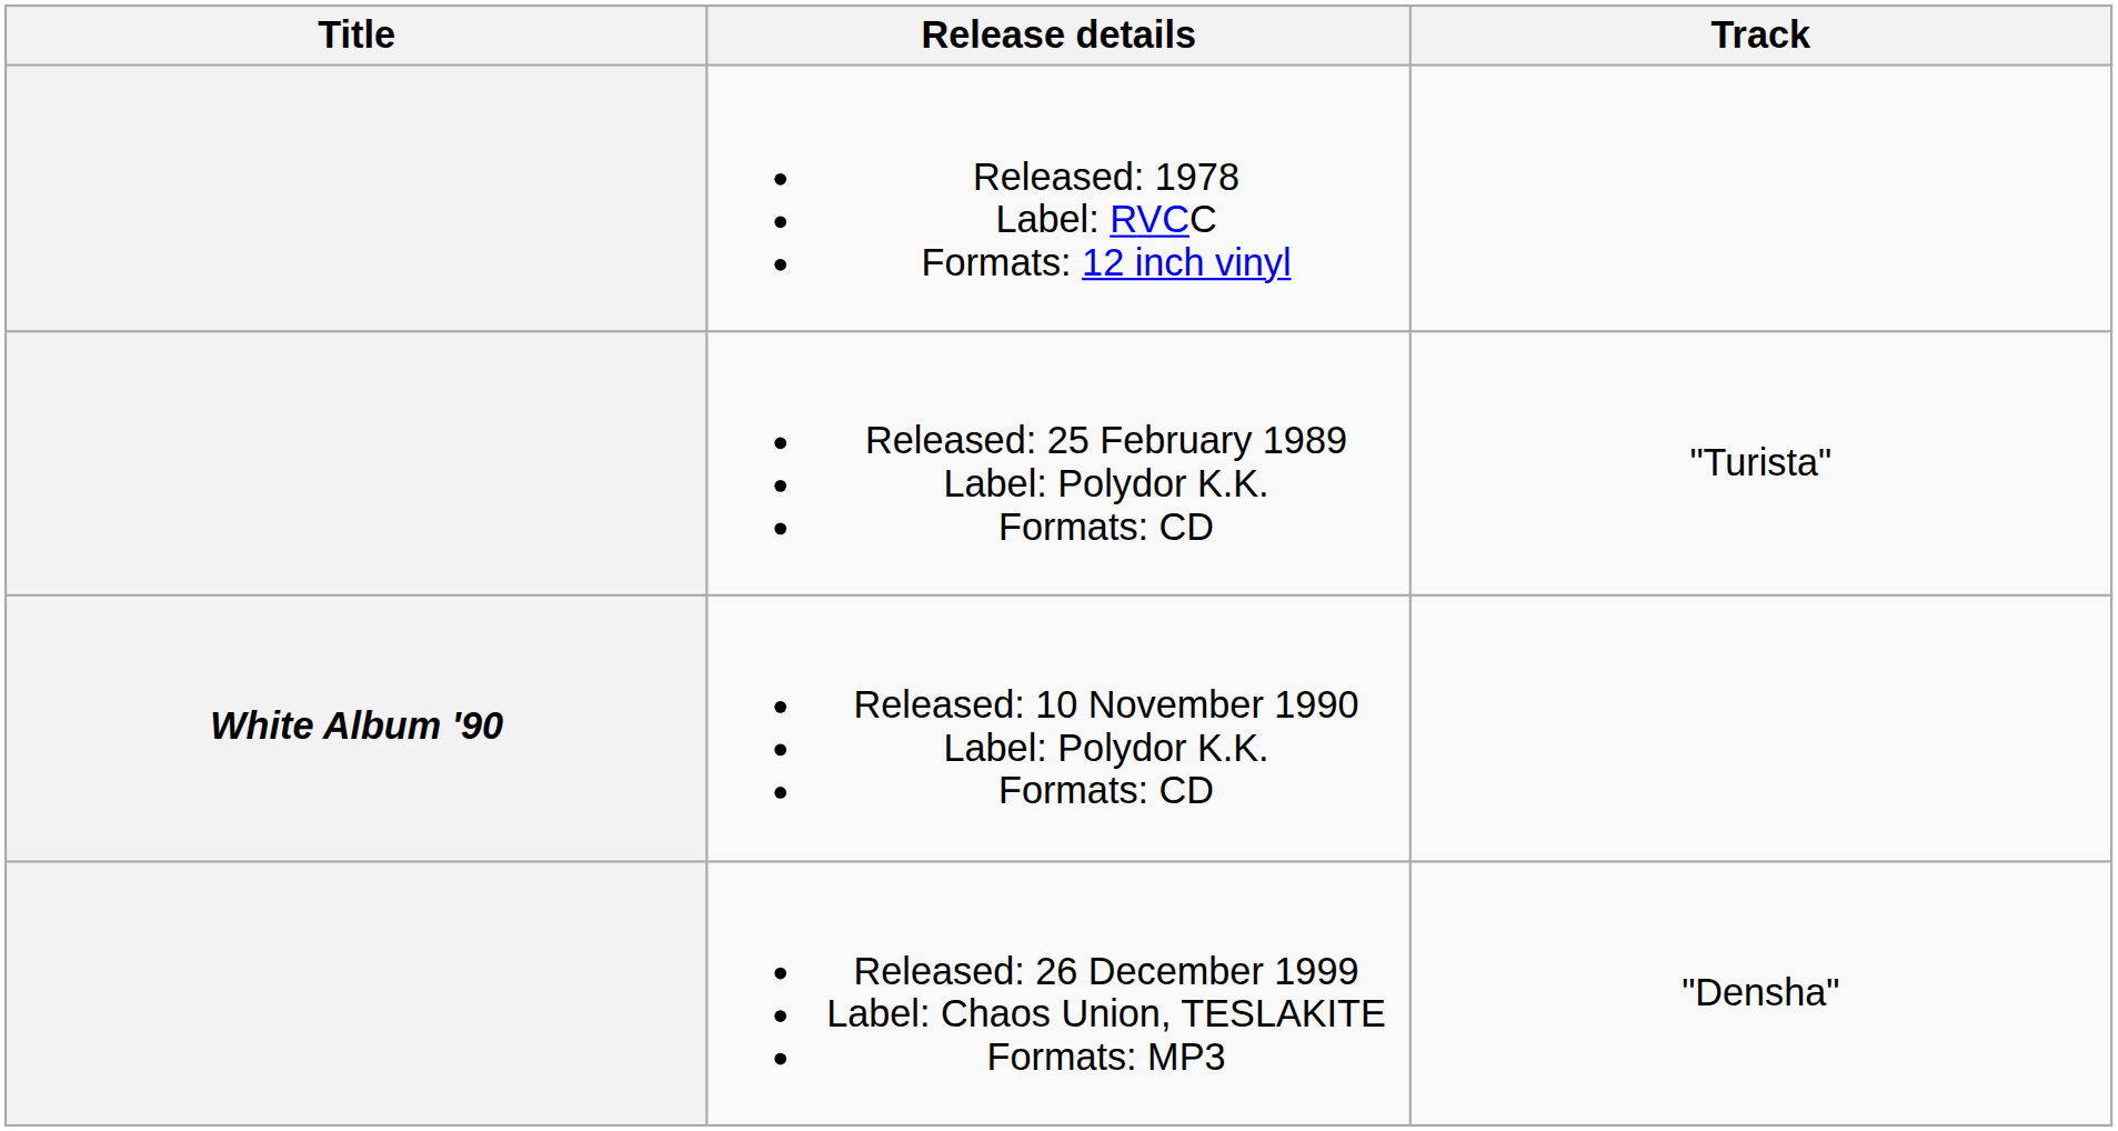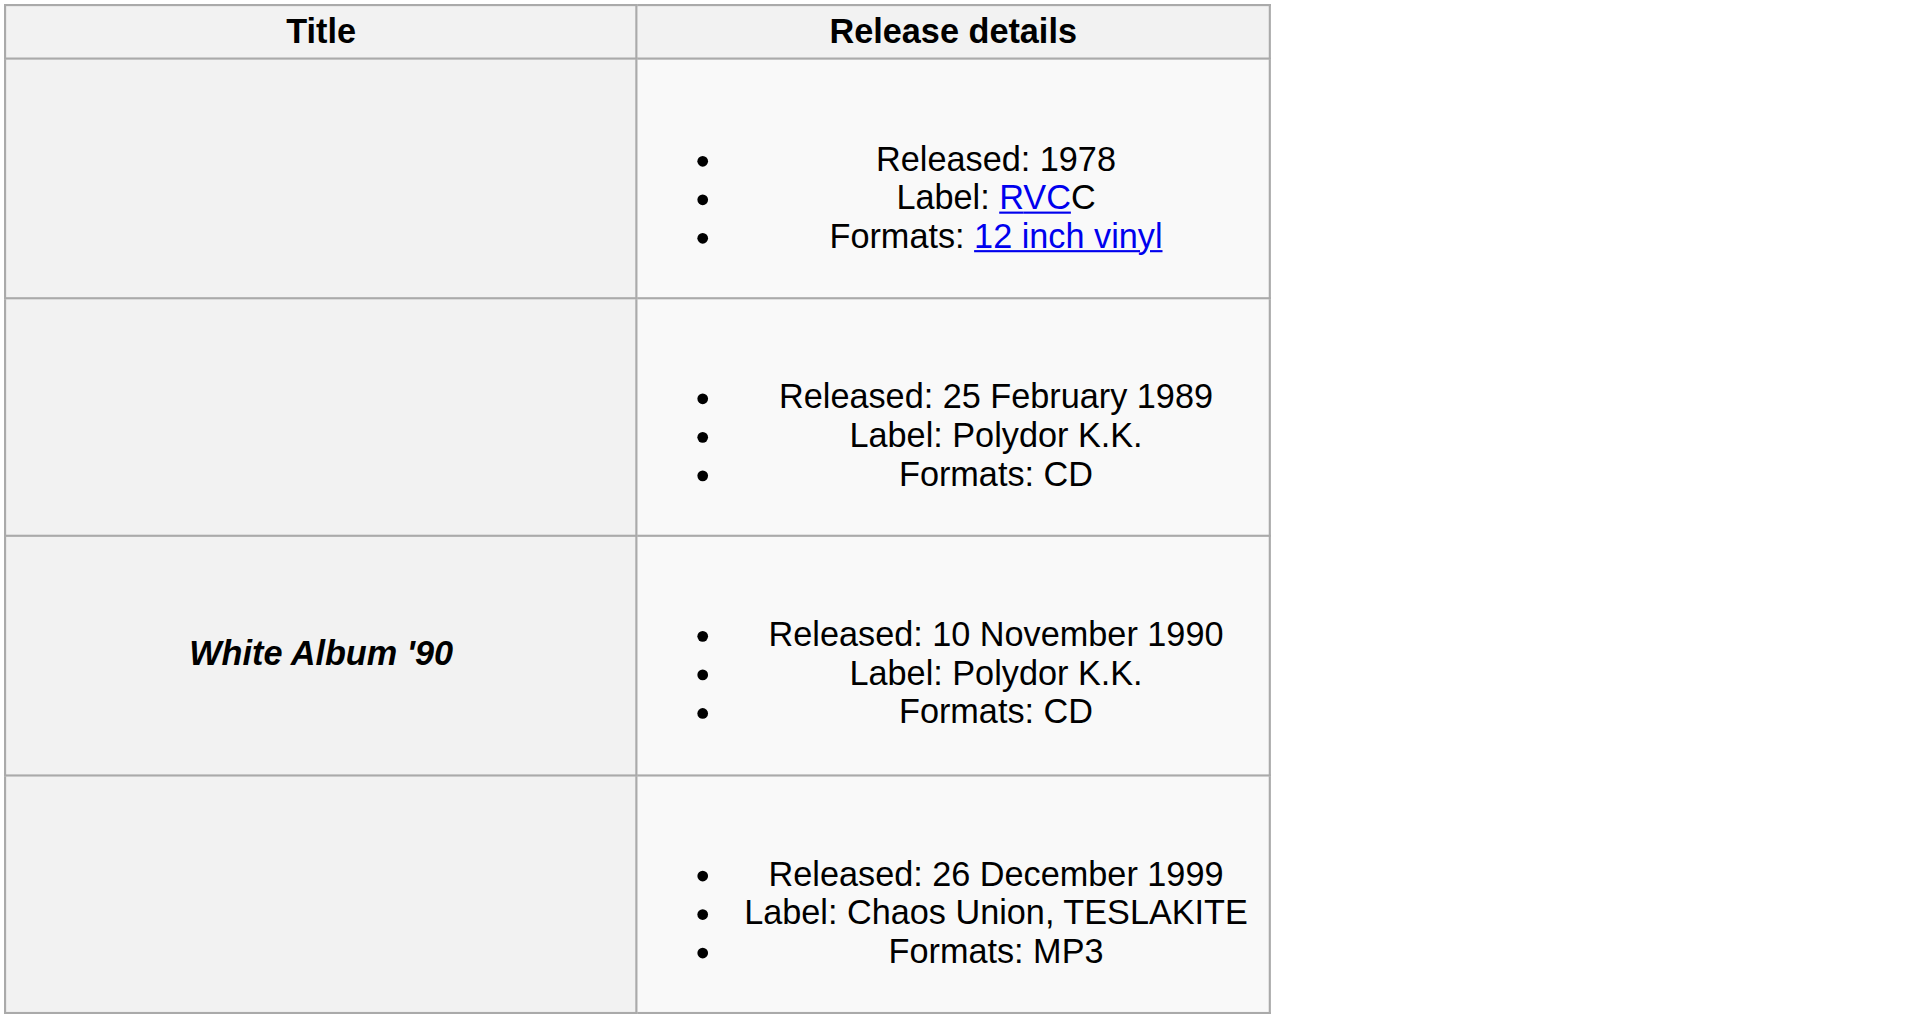- column: Track | "Turista" | "Densha"
